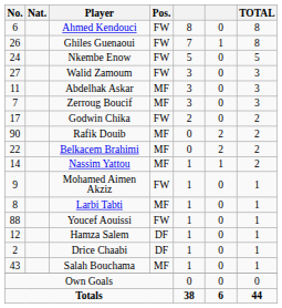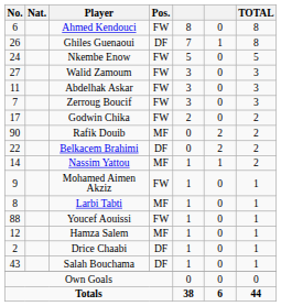Ghiles Guenaoui | Pos.: FW -> DF
Abdelhak Askar | Pos.: MF -> FW
Zerroug Boucif | Pos.: MF -> FW
Belkacem Brahimi | Pos.: MF -> DF
Hamza Salem | Pos.: DF -> MF
Salah Bouchama | Pos.: MF -> DF
